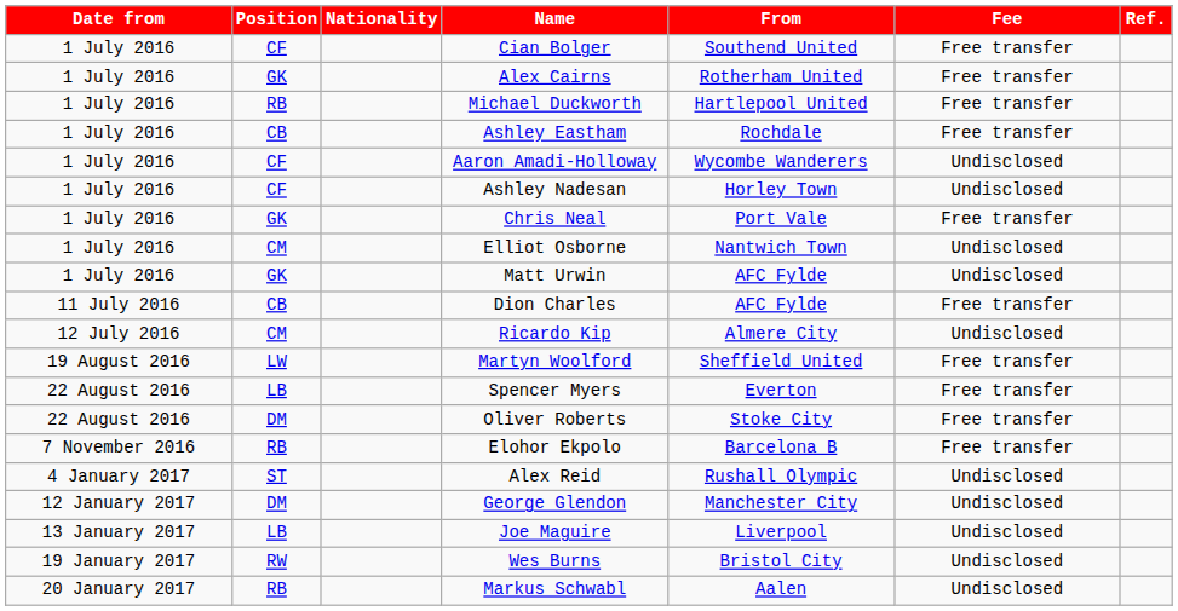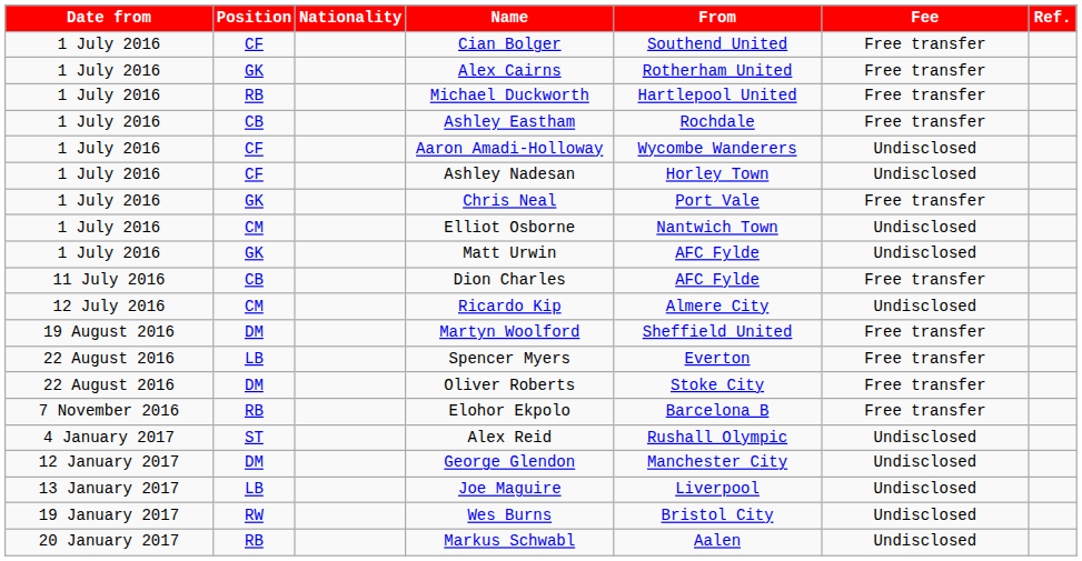Martyn Woolford | Position: LW -> DM
